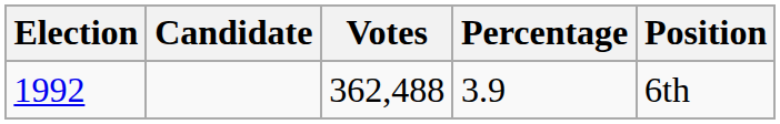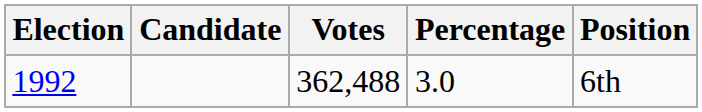1992 | Percentage: 3.9 -> 3.0
